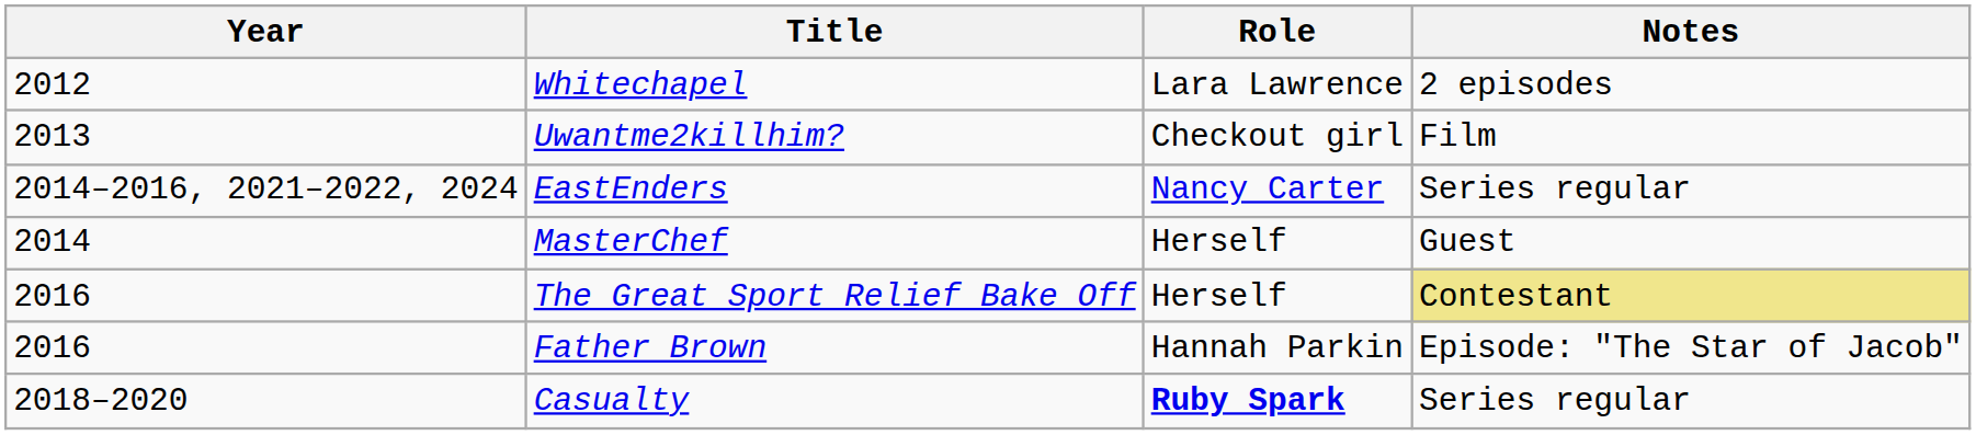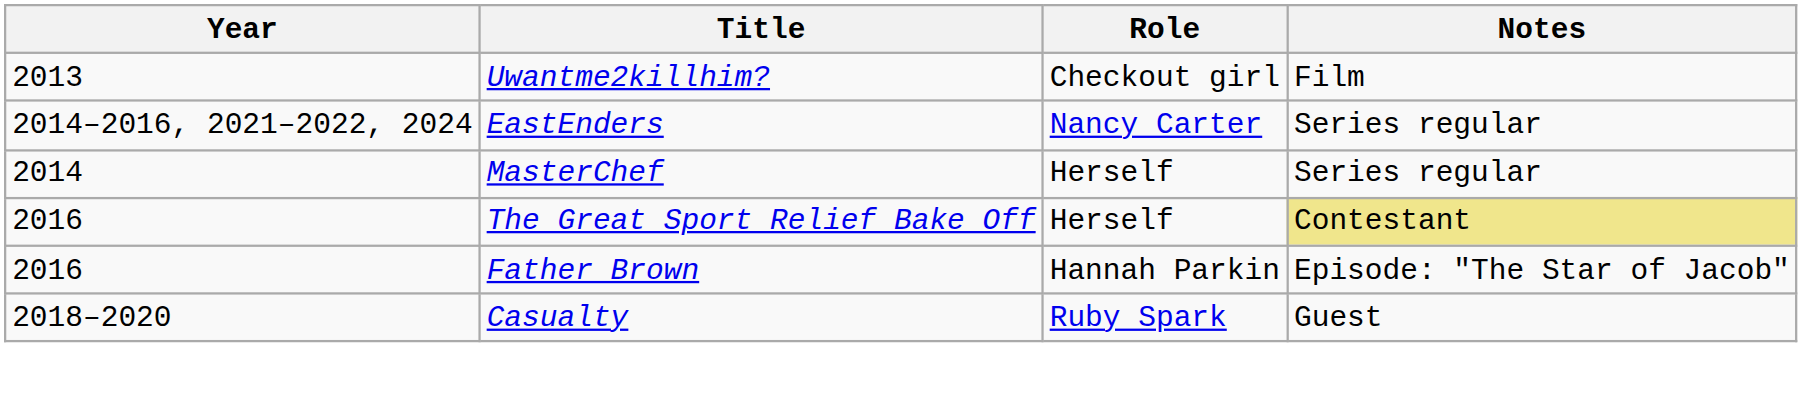- row: 2012 | Whitechapel | Lara Lawrence | 2 episodes
MasterChef | Notes: Guest -> Series regular
Casualty | Role: bold -> normal
Casualty | Notes: Series regular -> Guest
